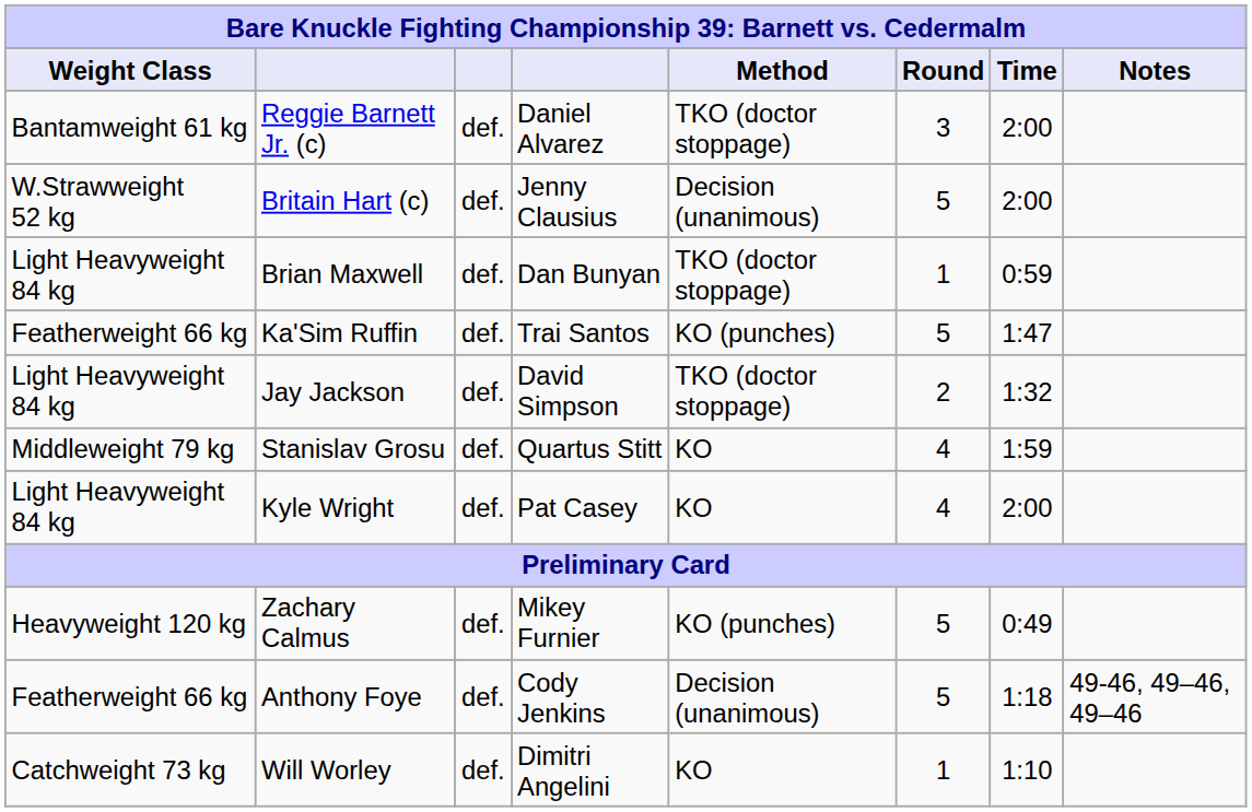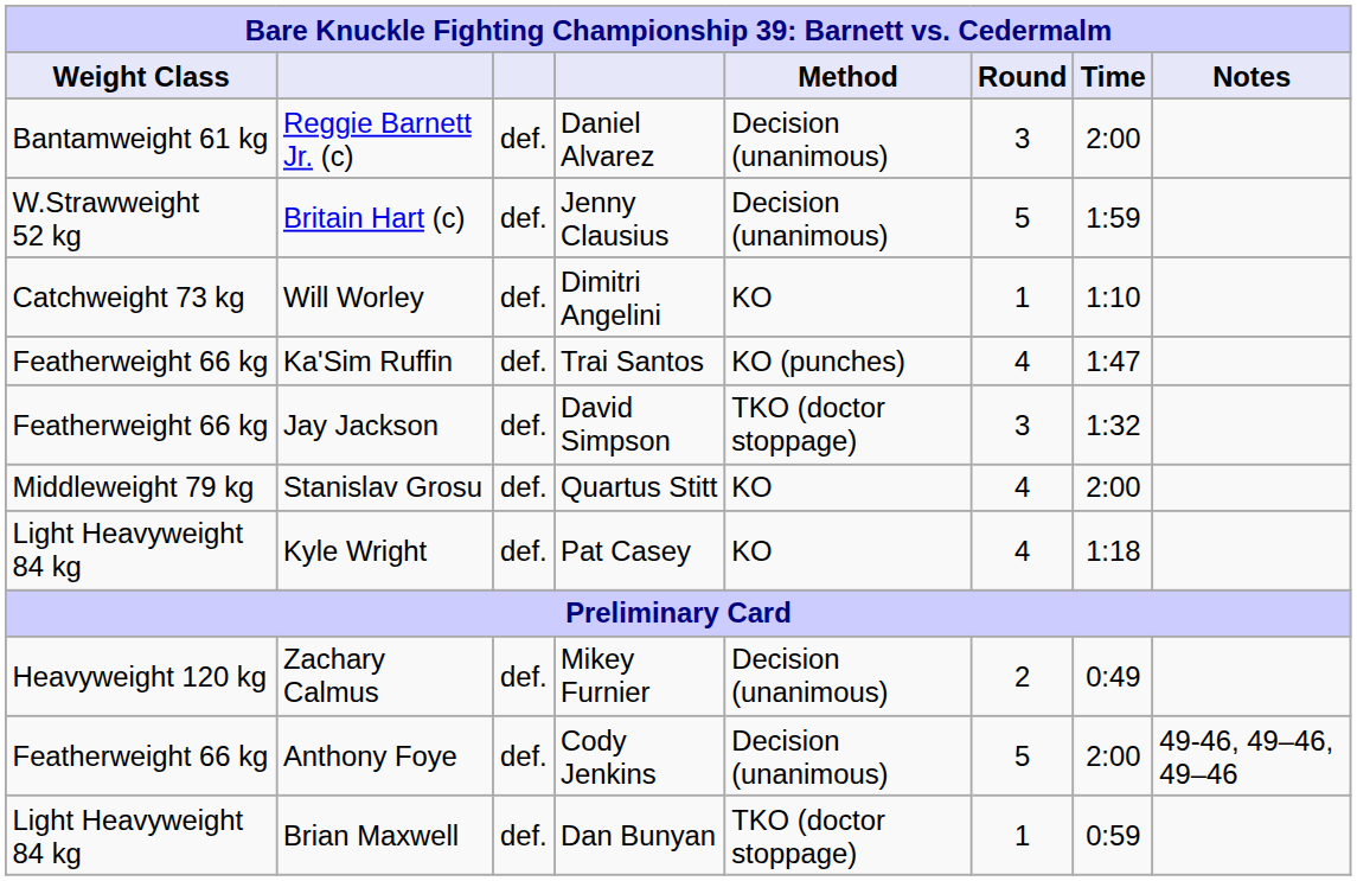Reggie Barnett Jr. (c) | Method: TKO (doctor stoppage) -> Decision (unanimous)
Britain Hart (c) | Time: 2:00 -> 1:59
rows swapped: Will Worley <-> Brian Maxwell
Ka'Sim Ruffin | Round: 5 -> 4
Jay Jackson | Weight Class: Light Heavyweight 84 kg -> Featherweight 66 kg
Jay Jackson | Round: 2 -> 3
Stanislav Grosu | Time: 1:59 -> 2:00
Kyle Wright | Time: 2:00 -> 1:18
Zachary Calmus | Method: KO (punches) -> Decision (unanimous)
Zachary Calmus | Round: 5 -> 2
Anthony Foye | Time: 1:18 -> 2:00
